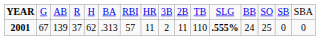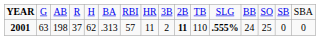2001 | column 2: 67 -> 63
2001 | column 3: 139 -> 198
2001 | column 10: normal -> bold
